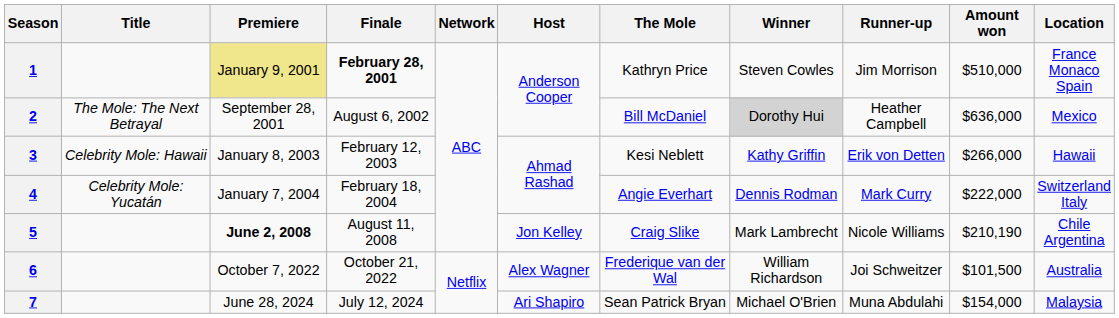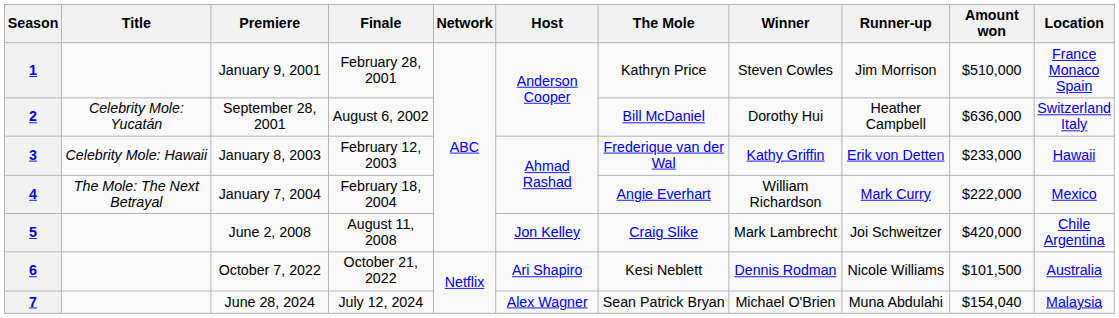1 | Premiere: khaki background -> no background
1 | Finale: bold -> normal
2 | Title: The Mole: The Next Betrayal -> Celebrity Mole: Yucatán
2 | Winner: lightgrey background -> no background
2 | Location: Mexico -> Switzerland Italy
3 | The Mole: Kesi Neblett -> Frederique van der Wal
3 | Amount won: $266,000 -> $233,000
4 | Title: Celebrity Mole: Yucatán -> The Mole: The Next Betrayal
4 | Winner: Dennis Rodman -> William Richardson
4 | Location: Switzerland Italy -> Mexico
5 | Premiere: bold -> normal
5 | Runner-up: Nicole Williams -> Joi Schweitzer
5 | Amount won: $210,190 -> $420,000
6 | Host: Alex Wagner -> Ari Shapiro
6 | The Mole: Frederique van der Wal -> Kesi Neblett
6 | Winner: William Richardson -> Dennis Rodman
6 | Runner-up: Joi Schweitzer -> Nicole Williams
7 | Host: Ari Shapiro -> Alex Wagner
7 | Amount won: $154,000 -> $154,040
